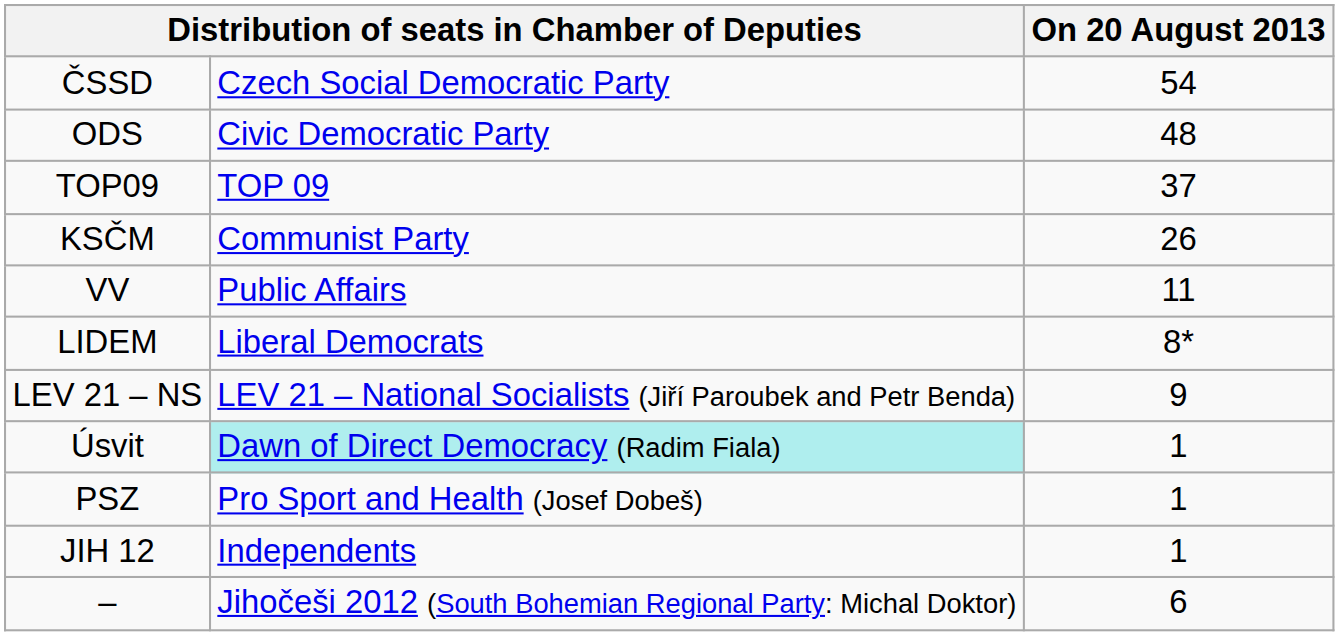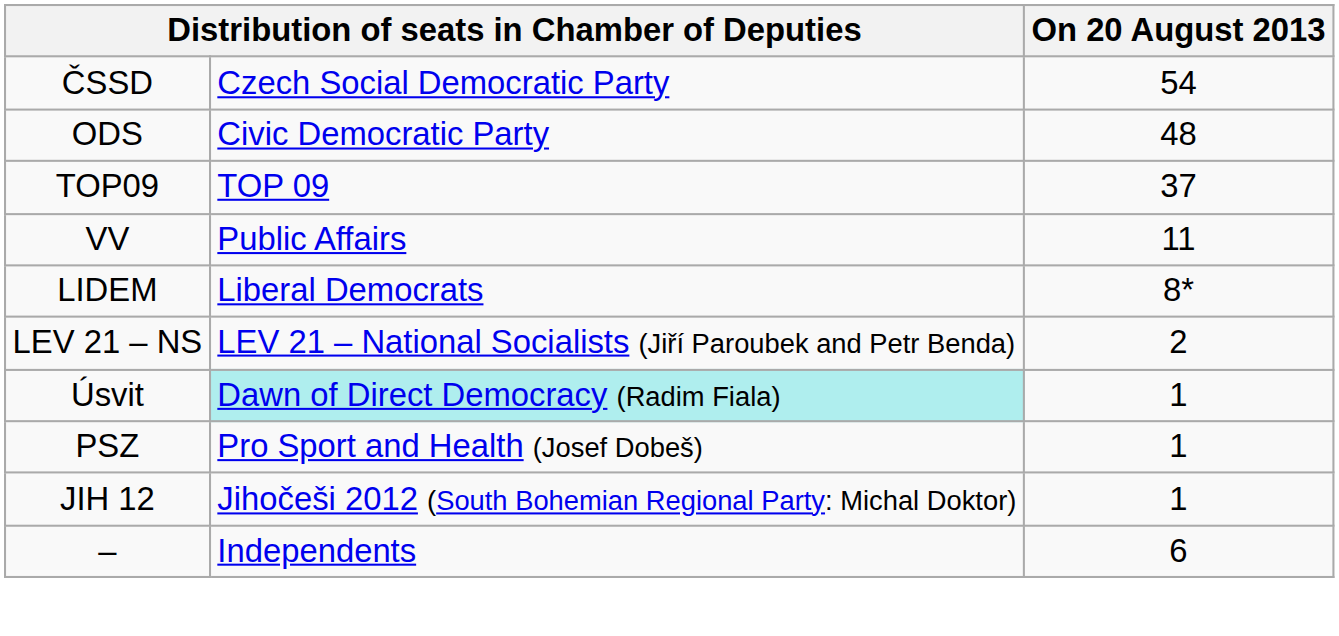- row: KSČM | Communist Party | 26
LEV 21 – NS | On 20 August 2013: 9 -> 2
JIH 12 | column 2: Independents -> Jihočeši 2012 (South Bohemian Regional Party: Michal Doktor)
– | column 2: Jihočeši 2012 (South Bohemian Regional Party: Michal Doktor) -> Independents
